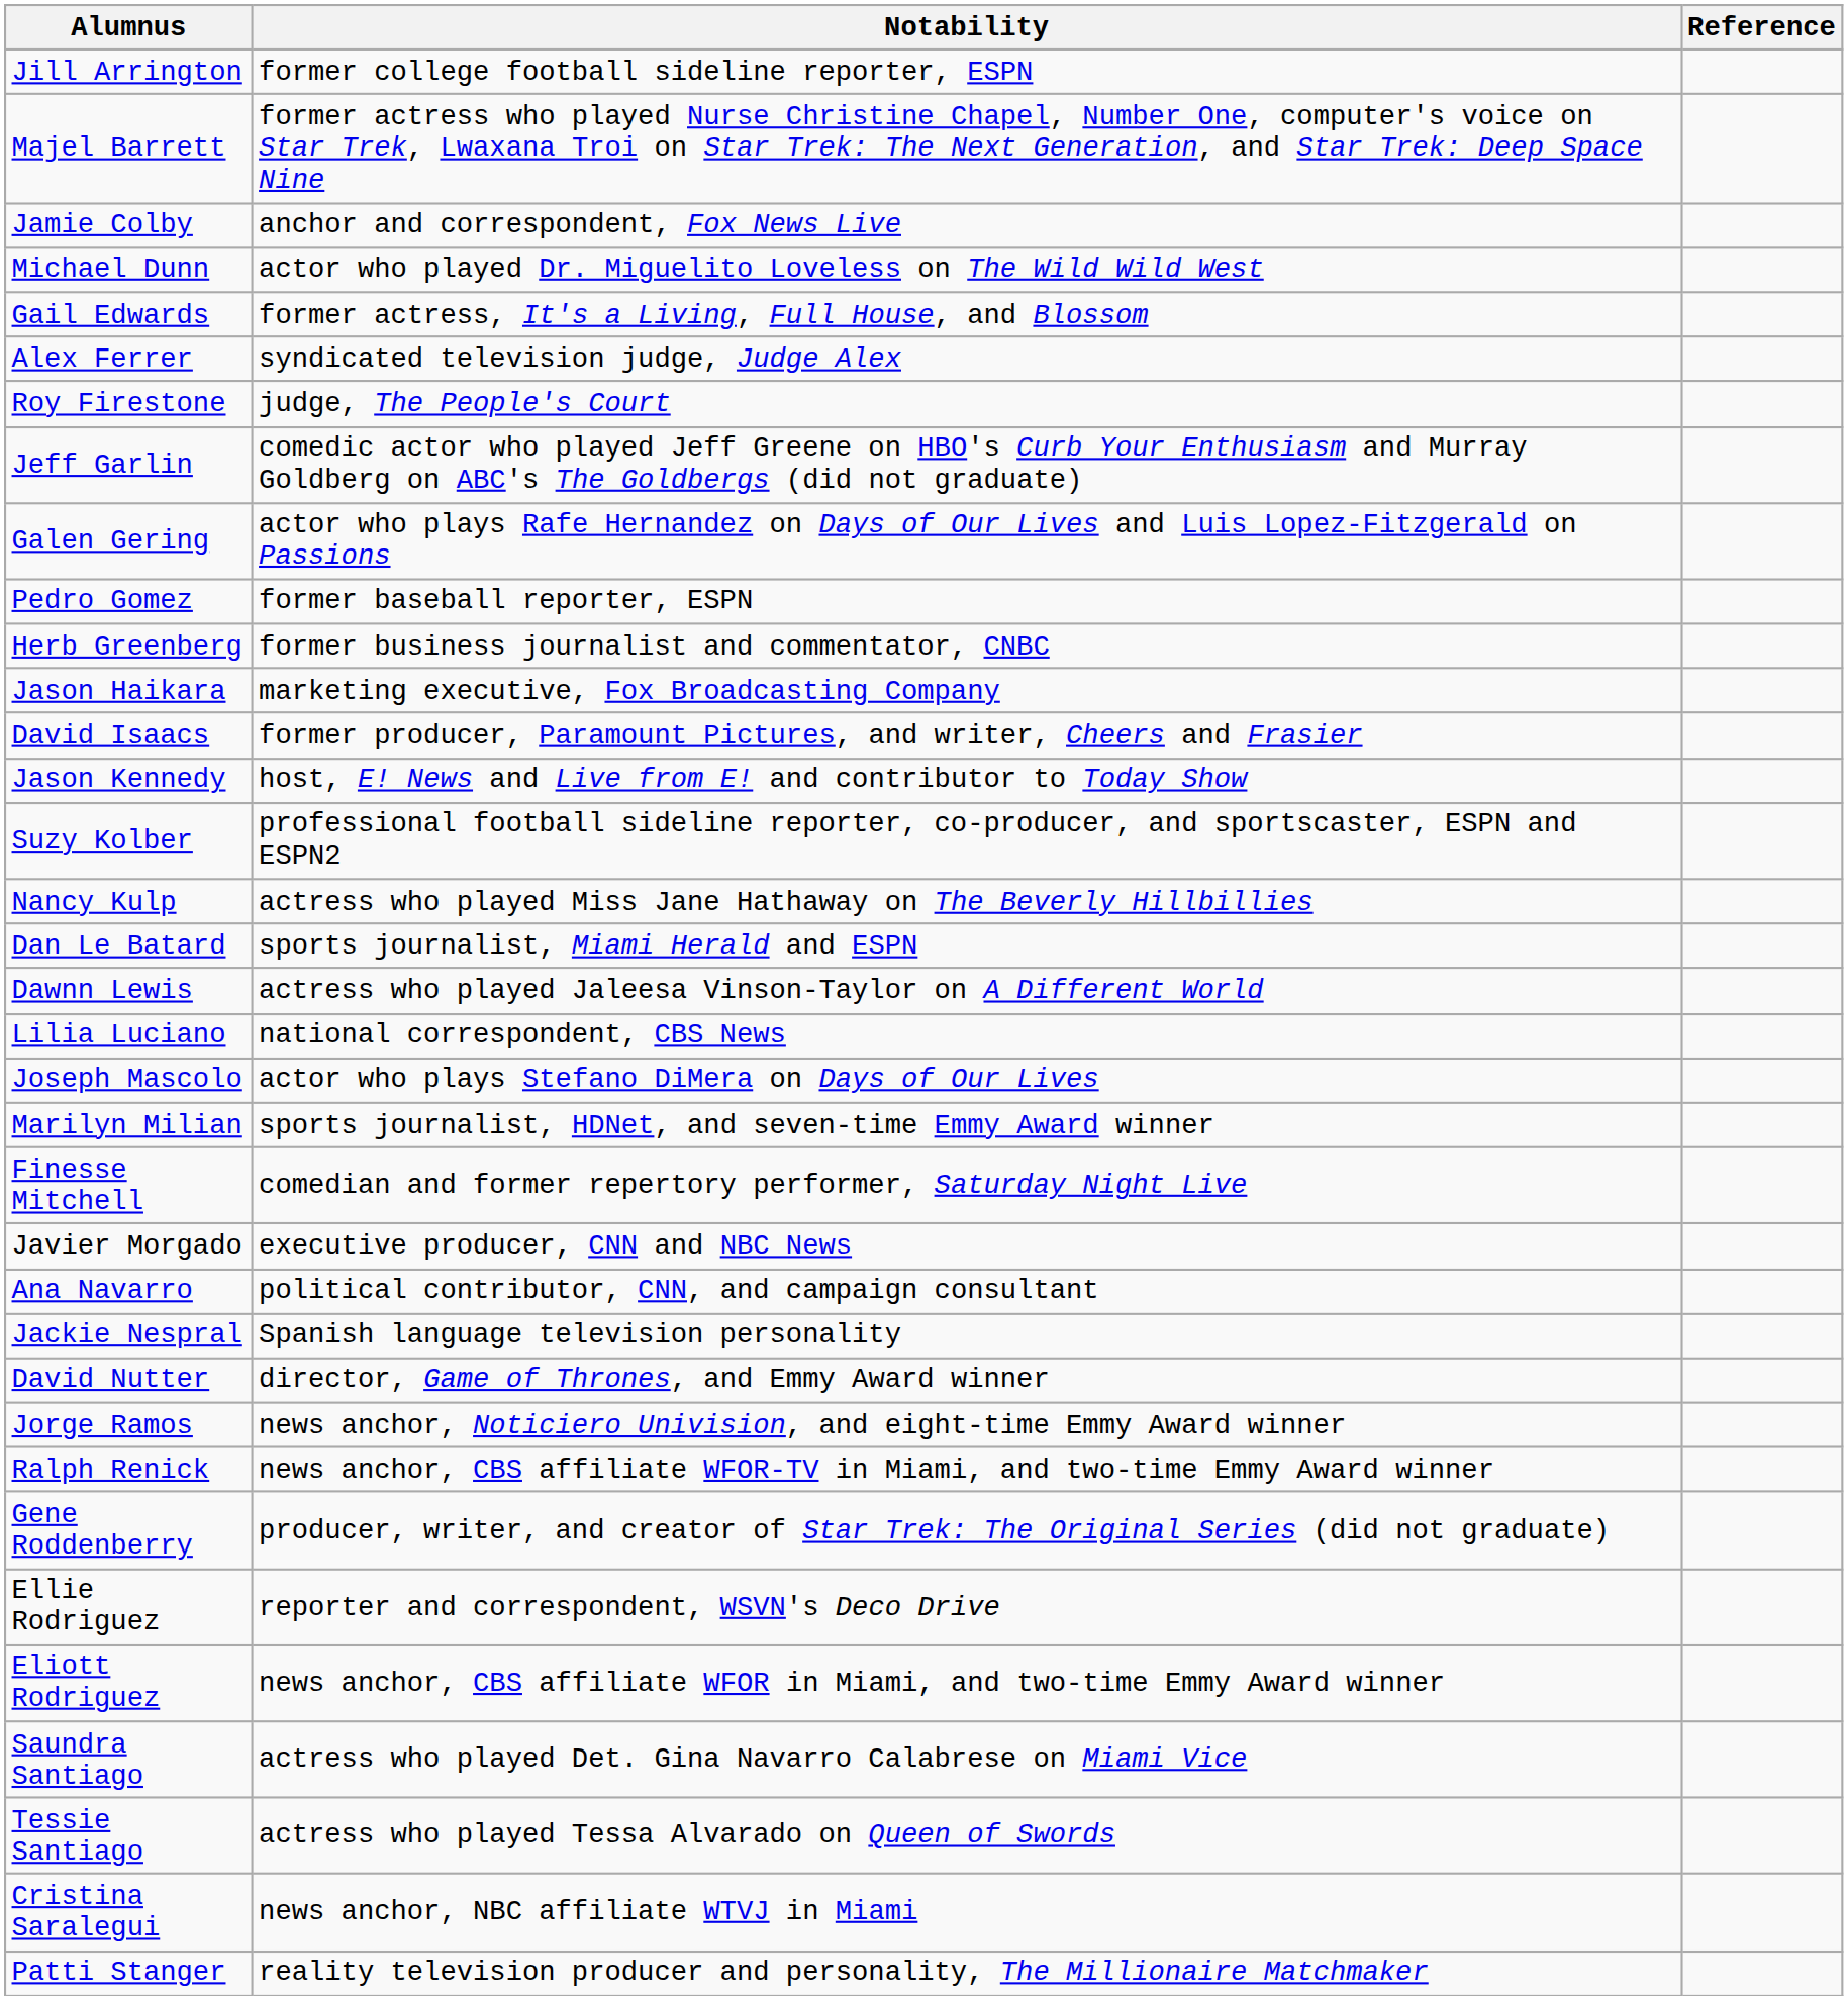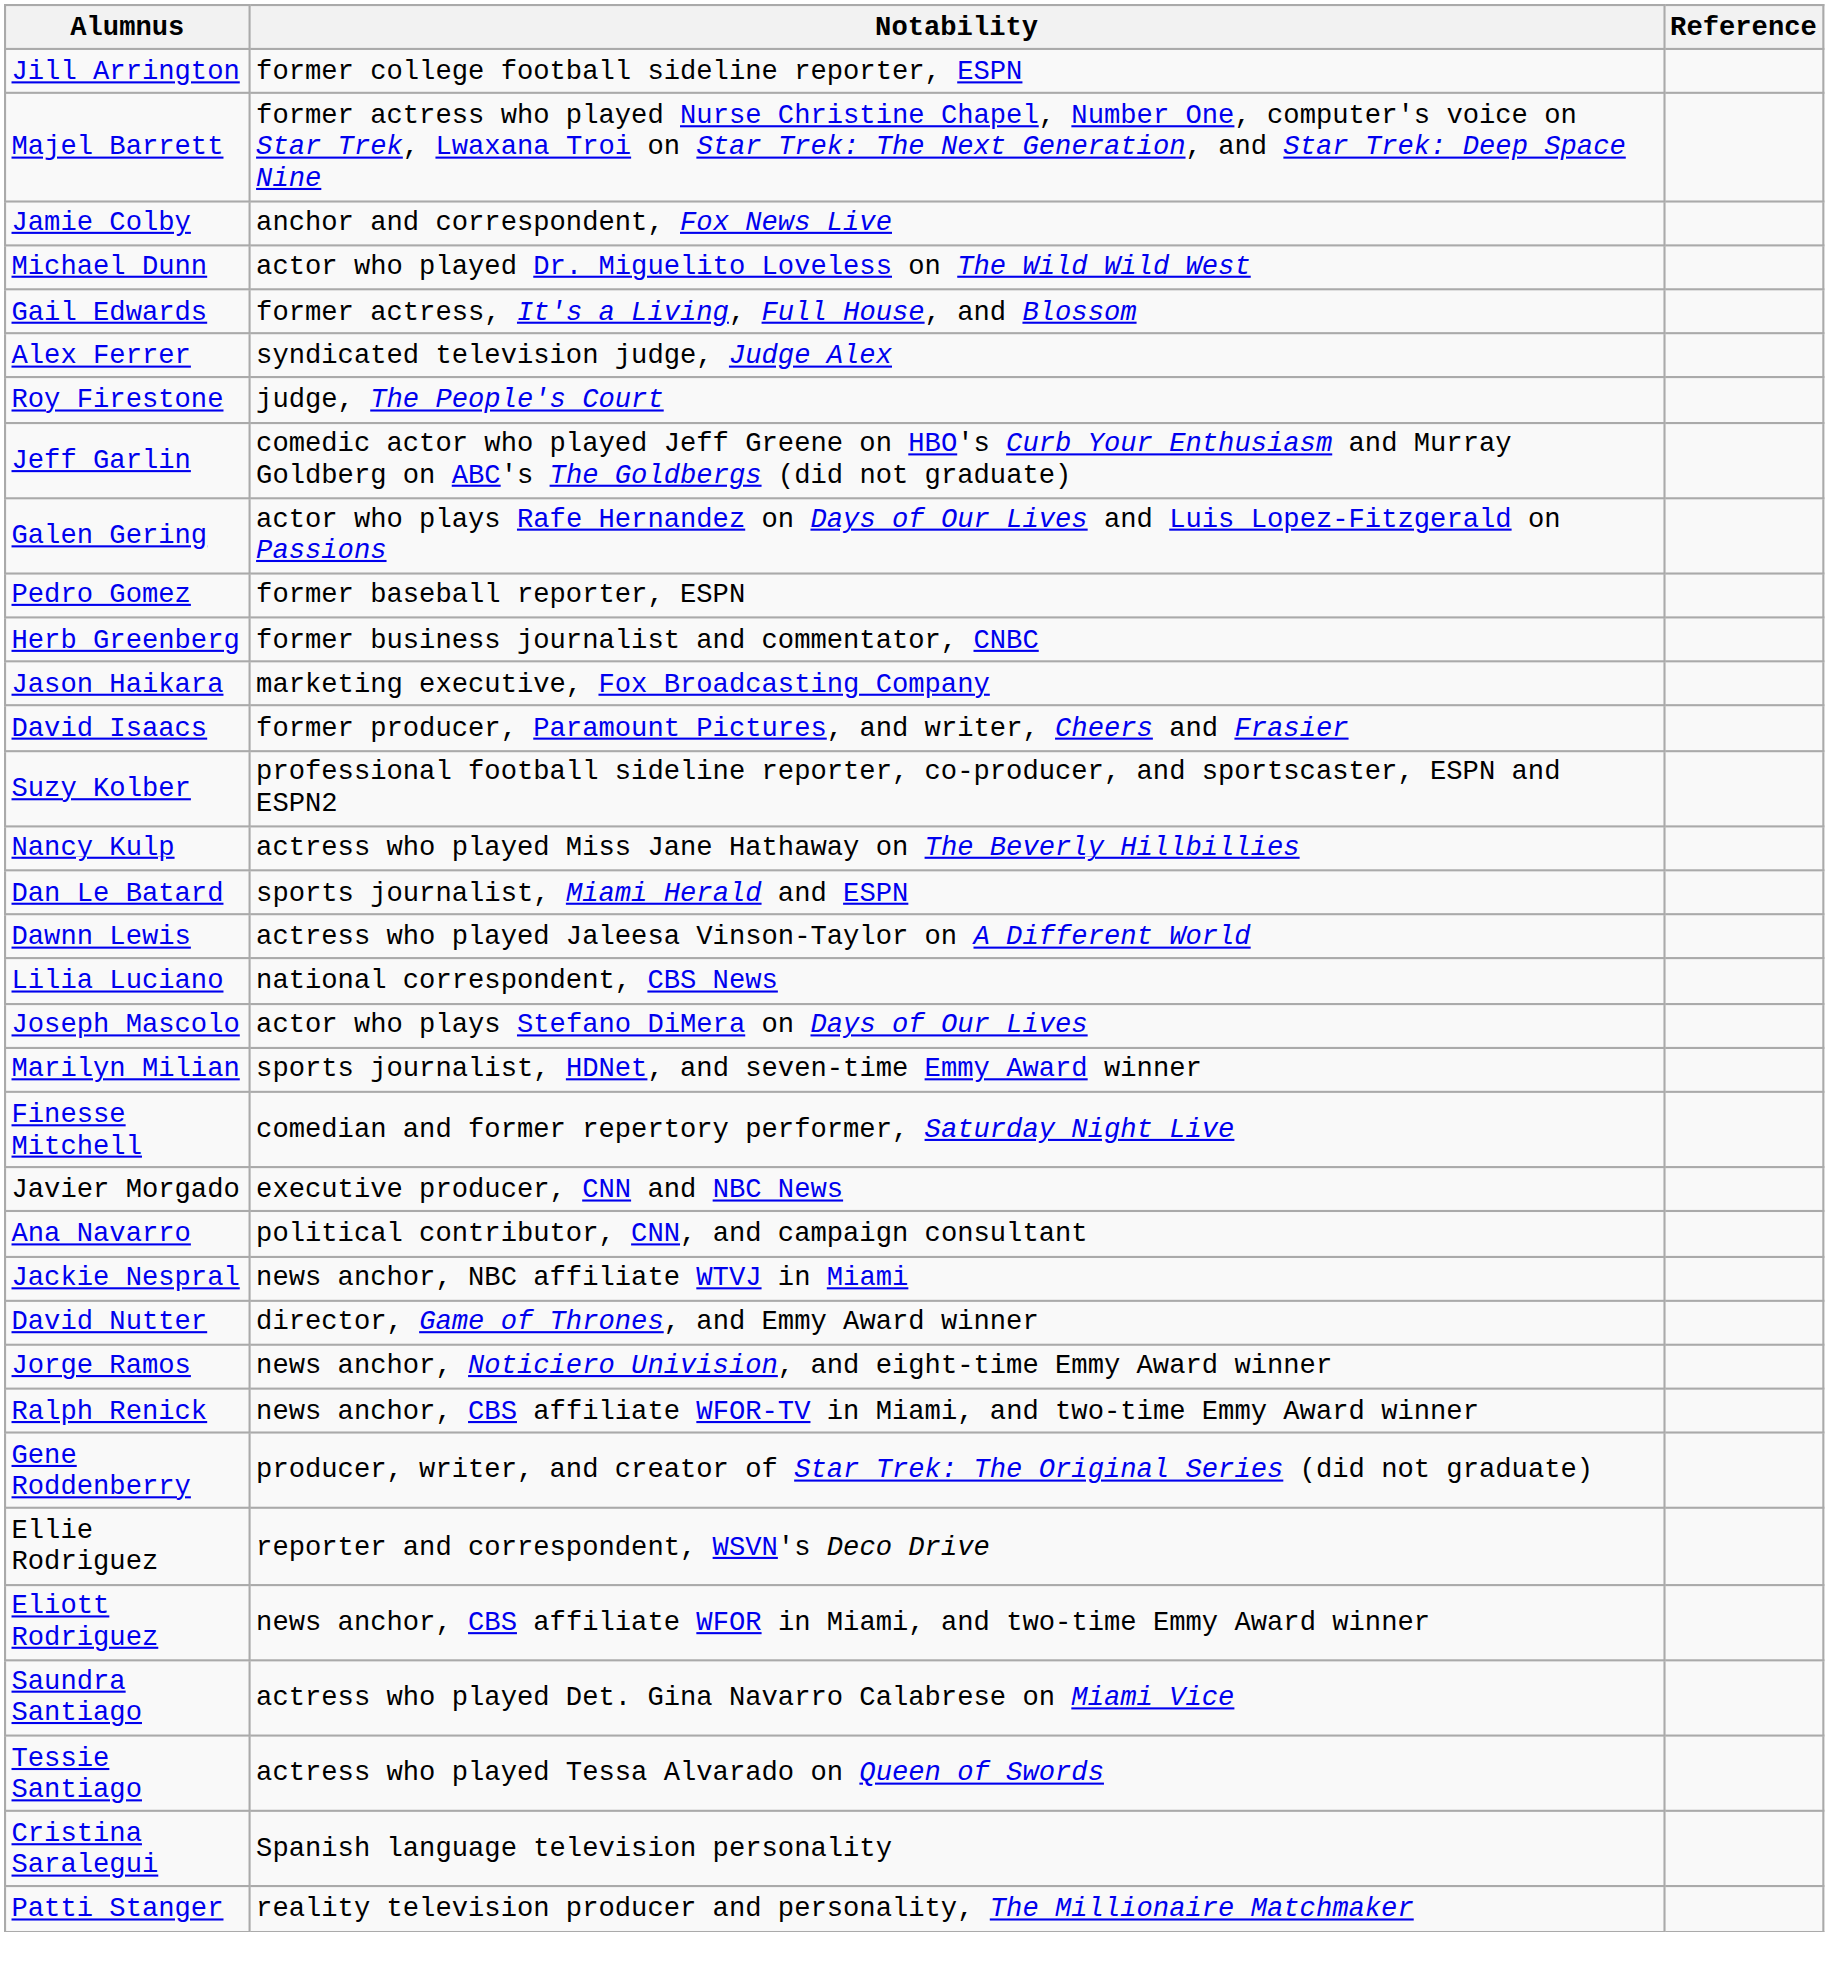- row: Jason Kennedy | host, E! News and Live from E! and contributor to Today Show
Jackie Nespral | Notability: Spanish language television personality -> news anchor, NBC affiliate WTVJ in Miami
Cristina Saralegui | Notability: news anchor, NBC affiliate WTVJ in Miami -> Spanish language television personality
